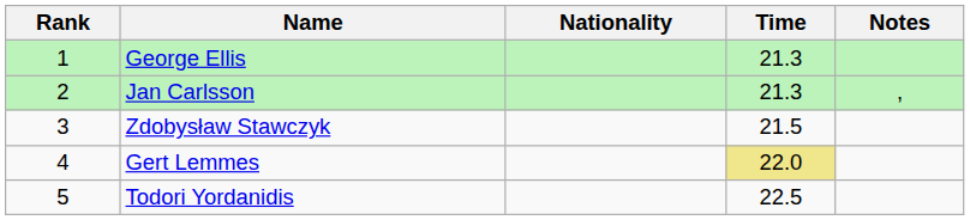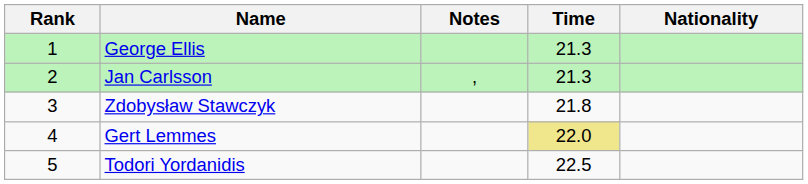columns swapped: Nationality <-> Notes
Zdobysław Stawczyk | Time: 21.5 -> 21.8
